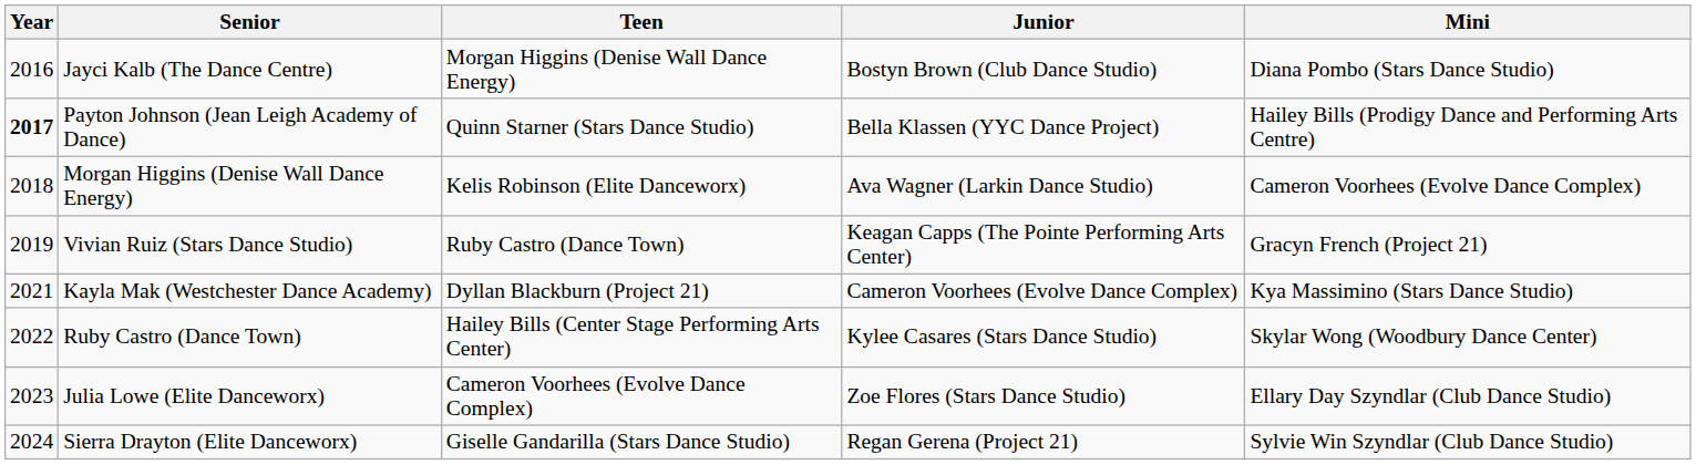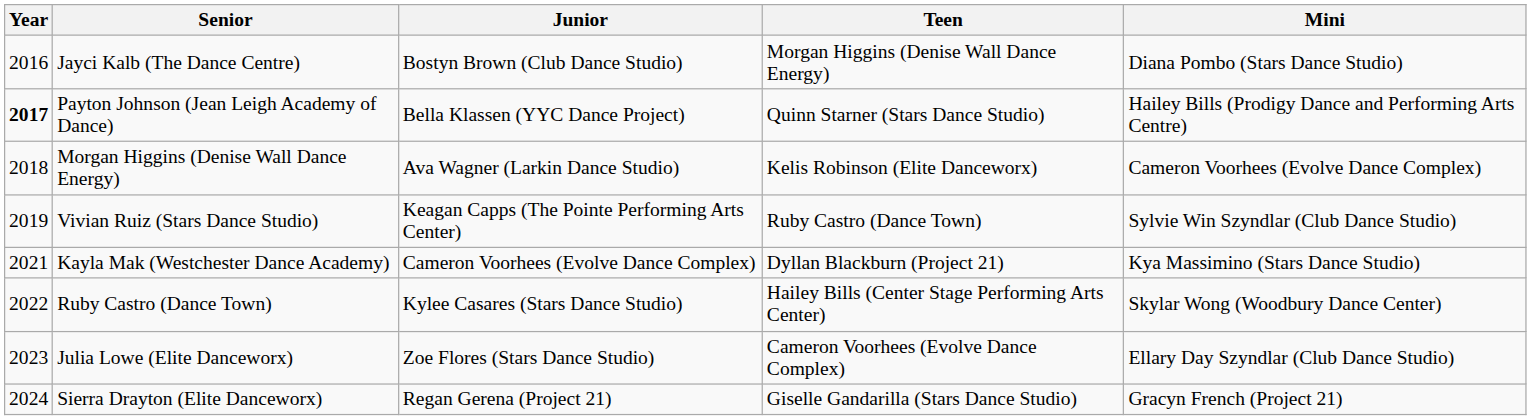columns swapped: Teen <-> Junior
Vivian Ruiz (Stars Dance Studio) | Mini: Gracyn French (Project 21) -> Sylvie Win Szyndlar (Club Dance Studio)
Sierra Drayton (Elite Danceworx) | Mini: Sylvie Win Szyndlar (Club Dance Studio) -> Gracyn French (Project 21)
